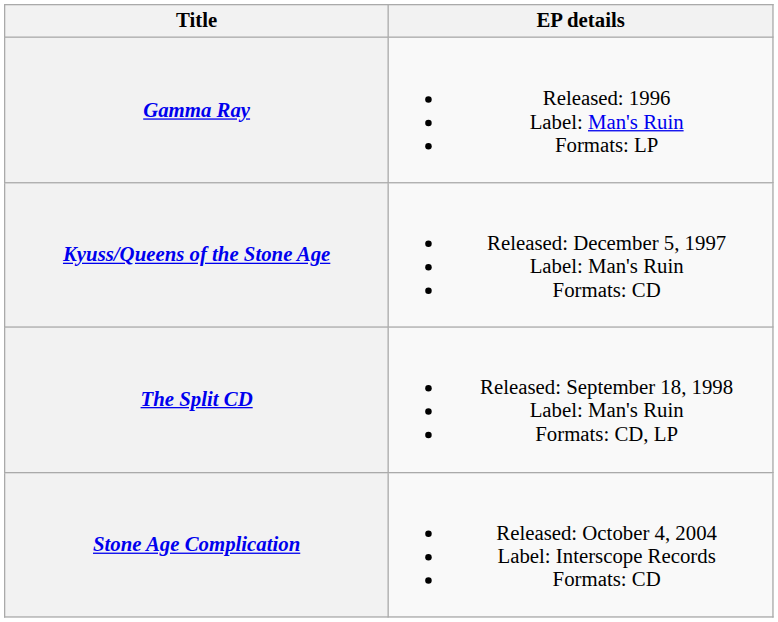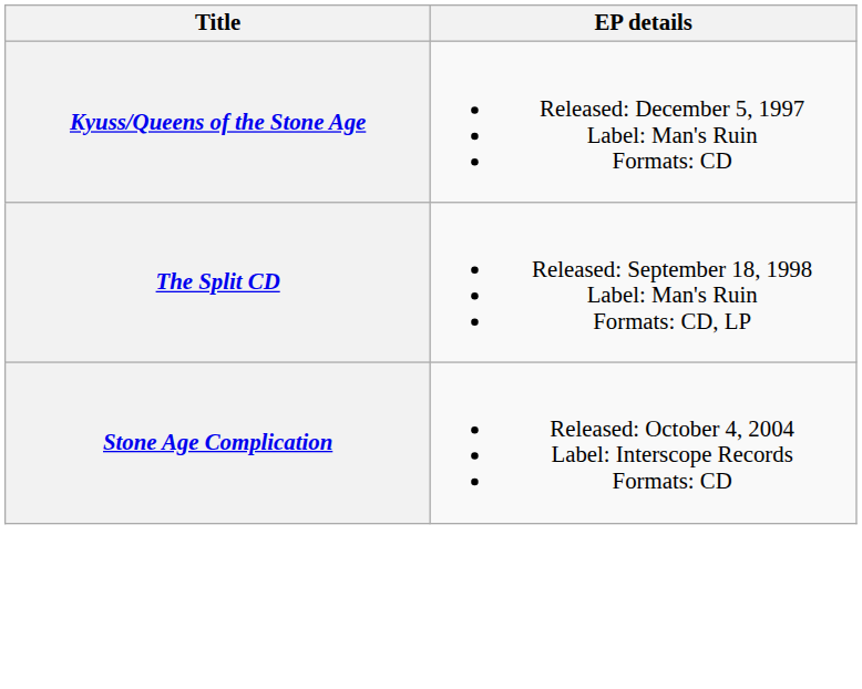- row: Gamma Ray | Released: 1996 Label: Man's Ruin Formats: LP
